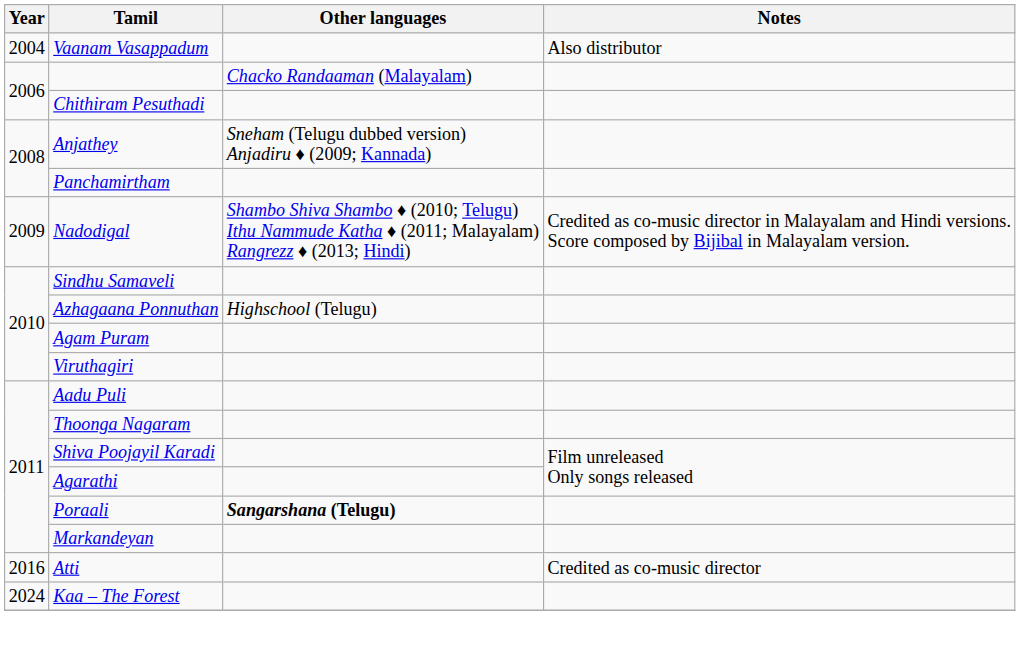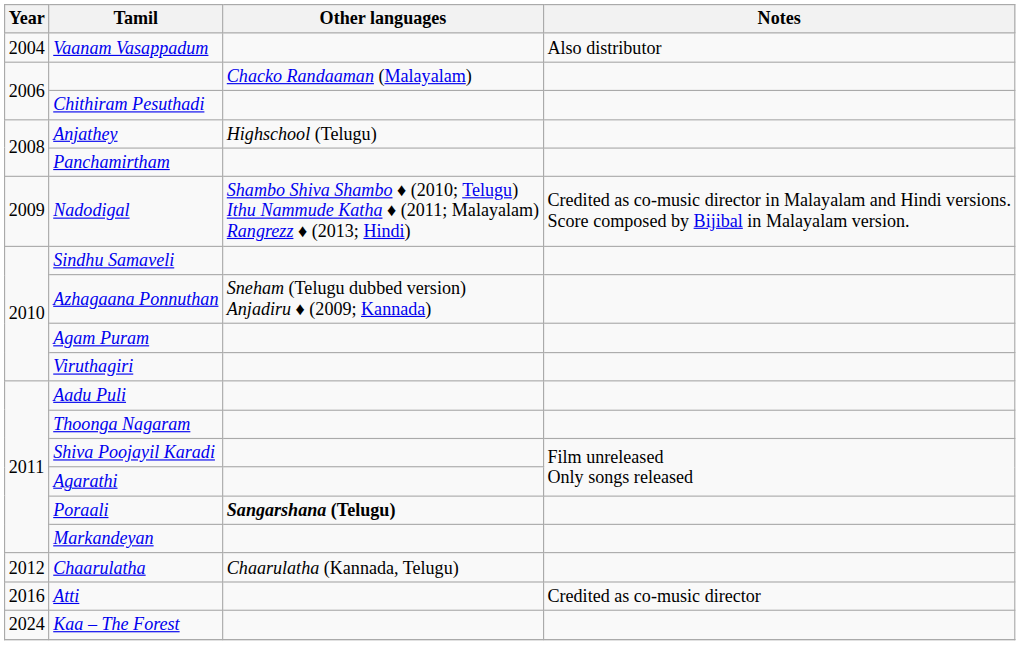Anjathey | Other languages: Sneham (Telugu dubbed version) Anjadiru ♦ (2009; Kannada) -> Highschool (Telugu)
Azhagaana Ponnuthan | Other languages: Highschool (Telugu) -> Sneham (Telugu dubbed version) Anjadiru ♦ (2009; Kannada)
+ row: 2012 | Chaarulatha | Chaarulatha (Kannada, Telugu)
